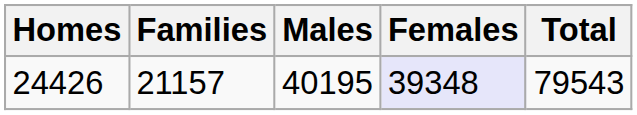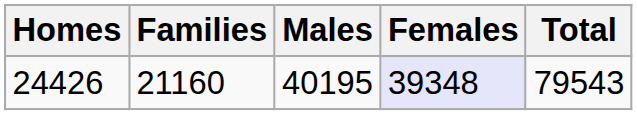24426 | Families: 21157 -> 21160
